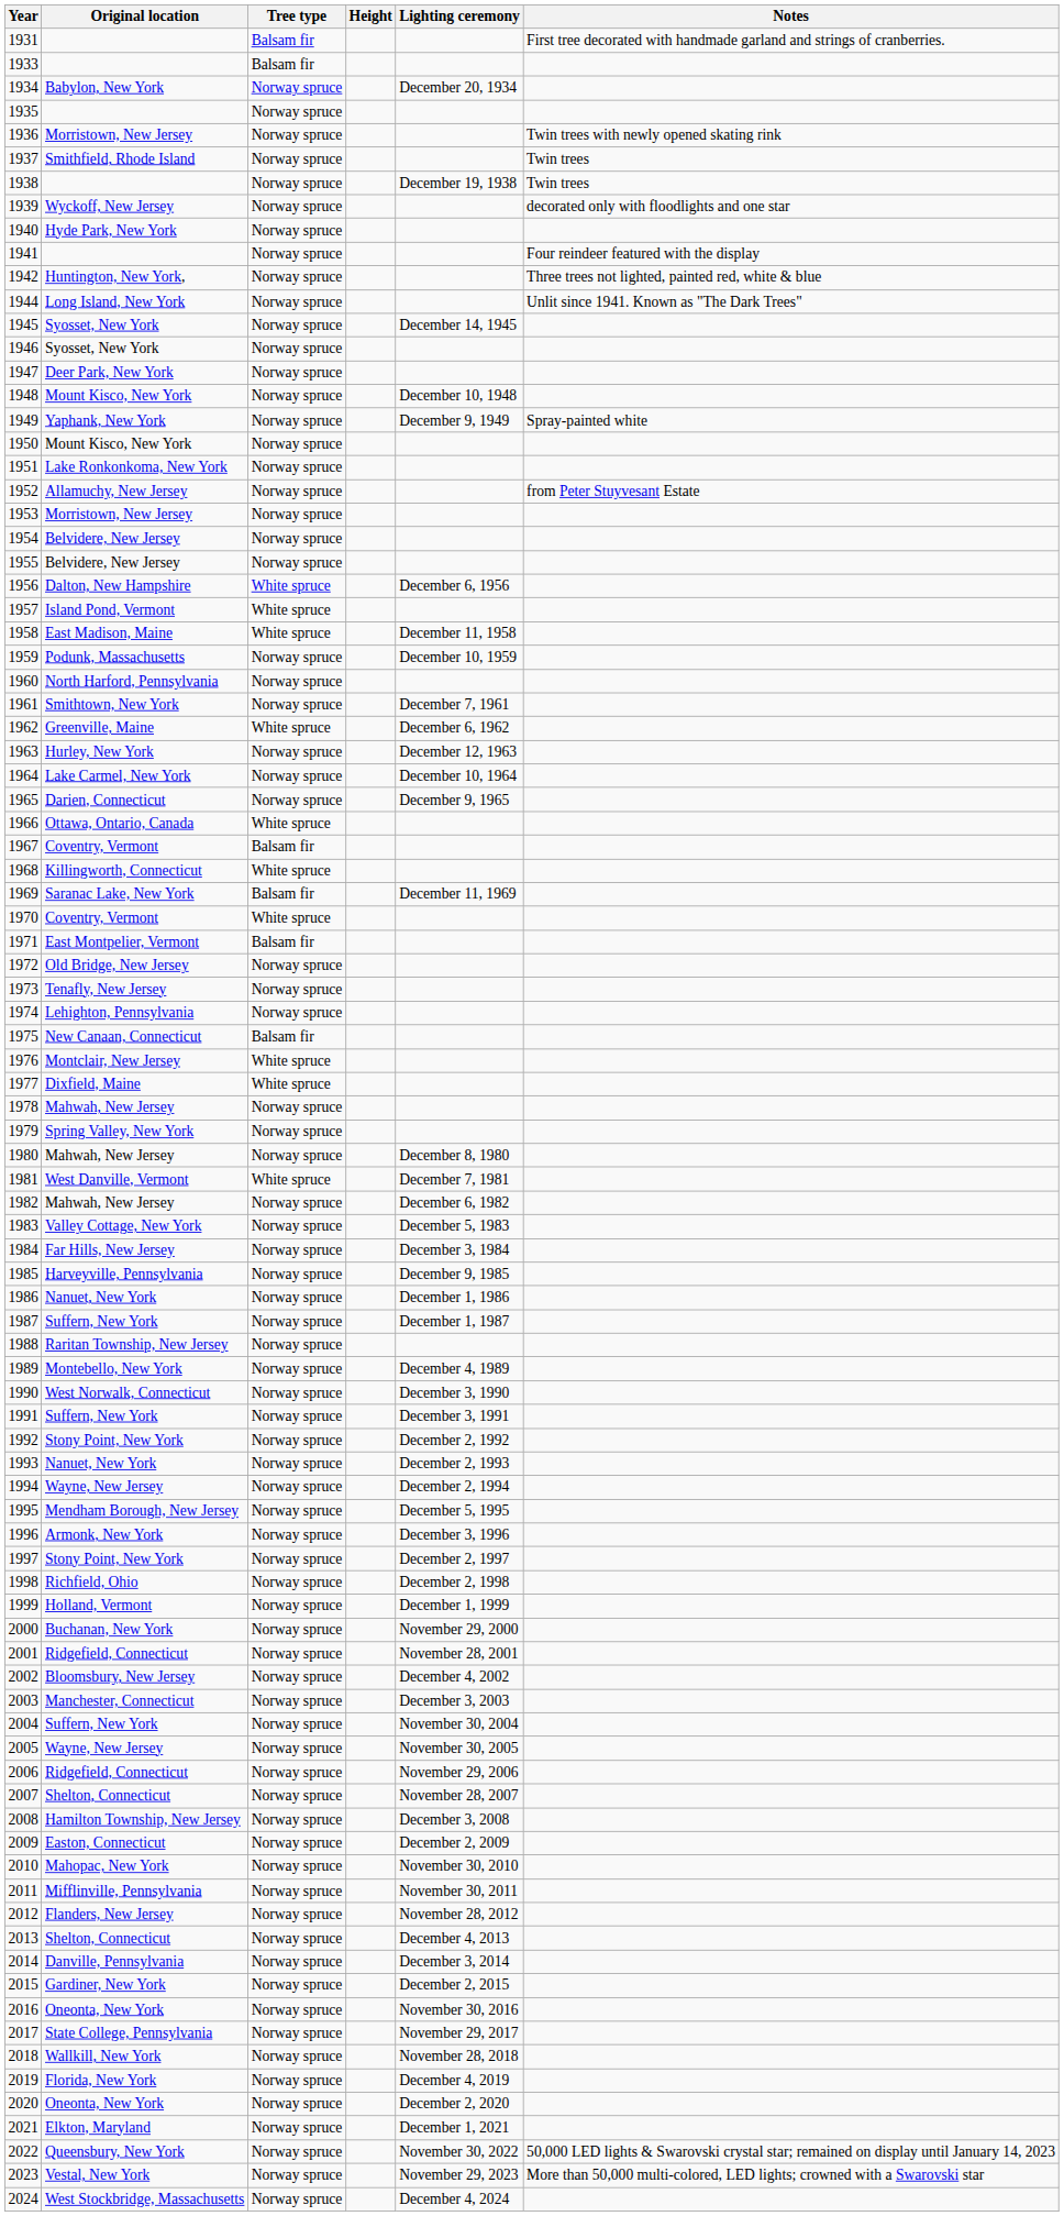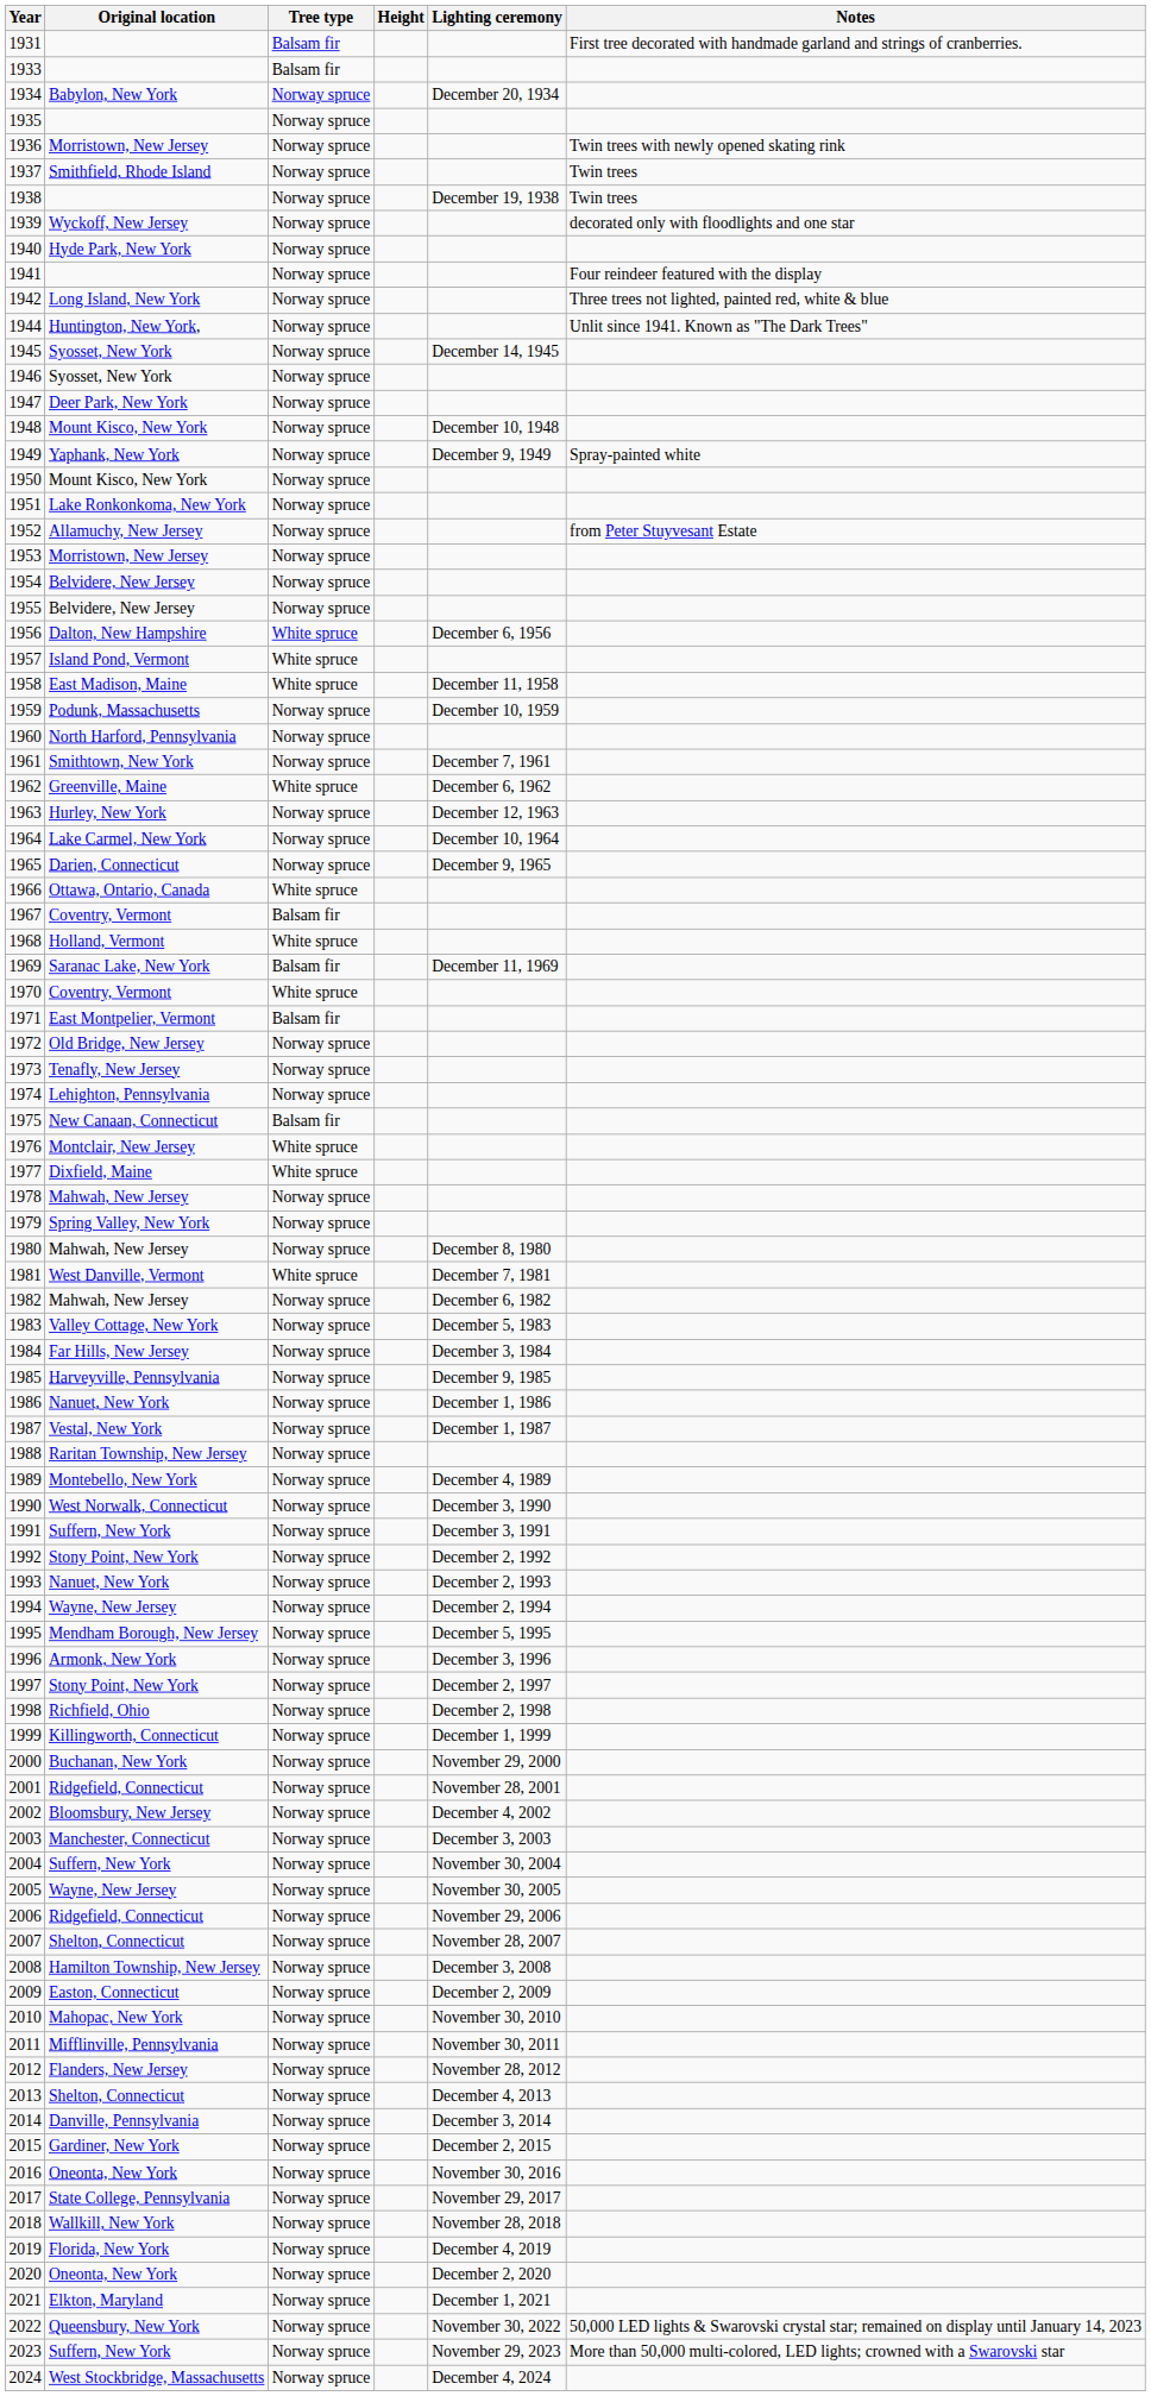1942 | Original location: Huntington, New York, -> Long Island, New York
1944 | Original location: Long Island, New York -> Huntington, New York,
1968 | Original location: Killingworth, Connecticut -> Holland, Vermont
1987 | Original location: Suffern, New York -> Vestal, New York
1999 | Original location: Holland, Vermont -> Killingworth, Connecticut
2023 | Original location: Vestal, New York -> Suffern, New York
